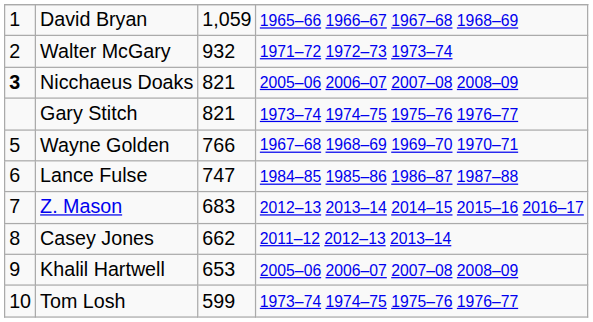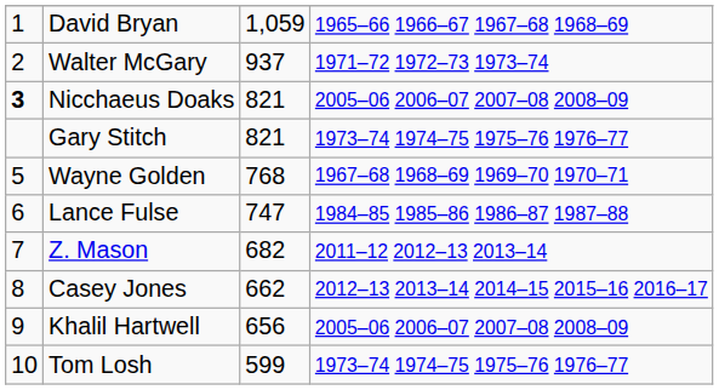Walter McGary | column 3: 932 -> 937
Wayne Golden | column 3: 766 -> 768
Z. Mason | column 3: 683 -> 682
Z. Mason | column 4: 2012–13 2013–14 2014–15 2015–16 2016–17 -> 2011–12 2012–13 2013–14
Casey Jones | column 4: 2011–12 2012–13 2013–14 -> 2012–13 2013–14 2014–15 2015–16 2016–17
Khalil Hartwell | column 3: 653 -> 656
